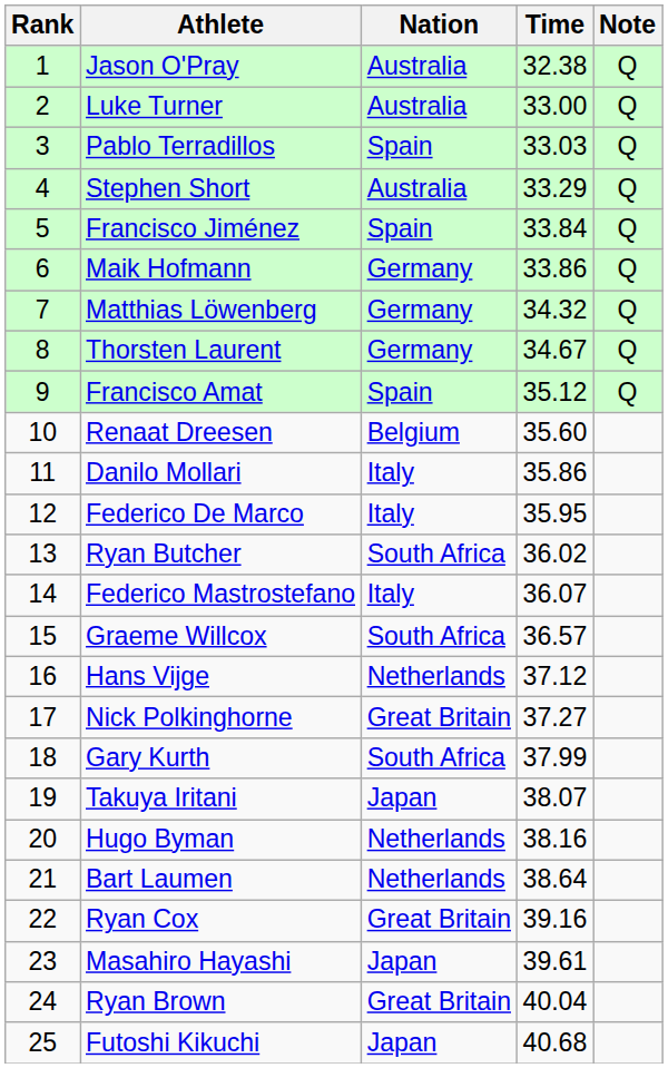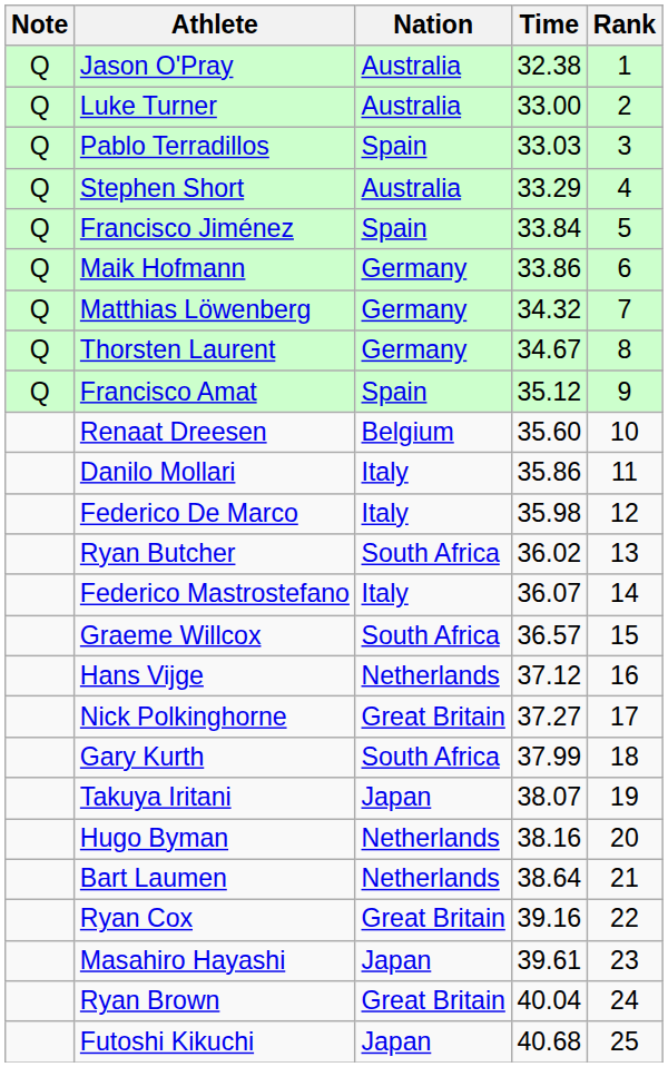columns swapped: Rank <-> Note
Federico De Marco | Time: 35.95 -> 35.98
